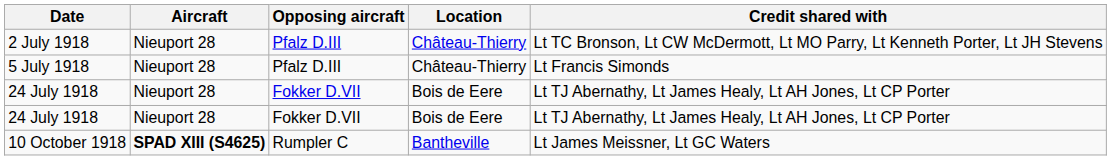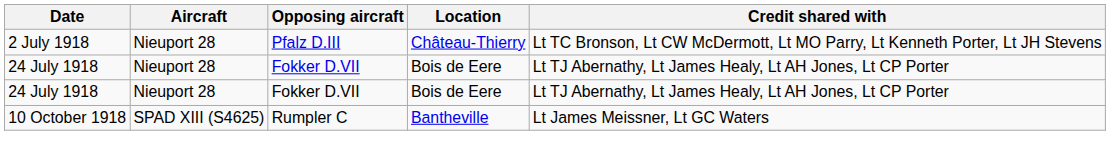- row: 5 July 1918 | Nieuport 28 | Pfalz D.III | Château-Thierry | Lt Francis Simonds
10 October 1918 | Aircraft: bold -> normal
